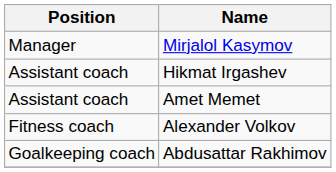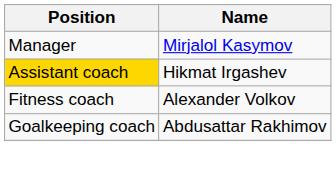Hikmat Irgashev | Position: no background -> gold background
- row: Assistant coach | Amet Memet
